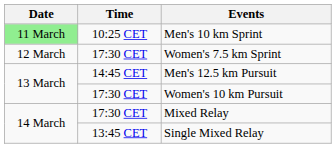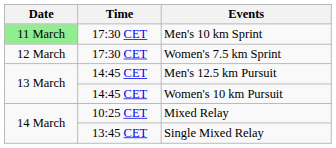Men's 10 km Sprint | Time: 10:25 CET -> 17:30 CET
Women's 10 km Pursuit | Time: 17:30 CET -> 14:45 CET
Mixed Relay | Time: 17:30 CET -> 10:25 CET
